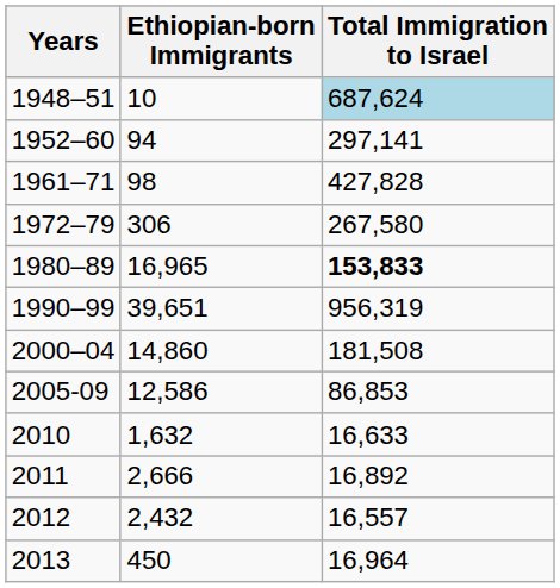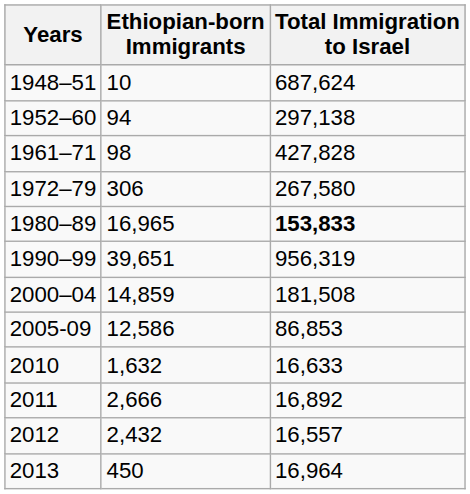1948–51 | Total Immigration to Israel: lightblue background -> no background
1952–60 | Total Immigration to Israel: 297,141 -> 297,138
2000–04 | Ethiopian-born Immigrants: 14,860 -> 14,859
